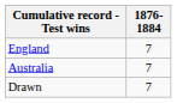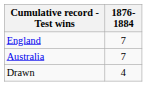Drawn | 1876-1884: 7 -> 4
